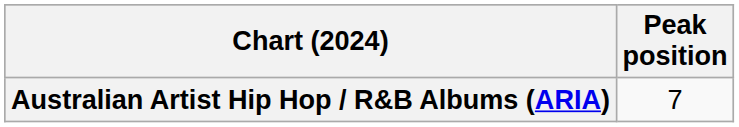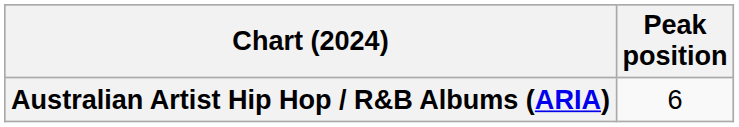Australian Artist Hip Hop / R&B Albums (ARIA) | Peak position: 7 -> 6
